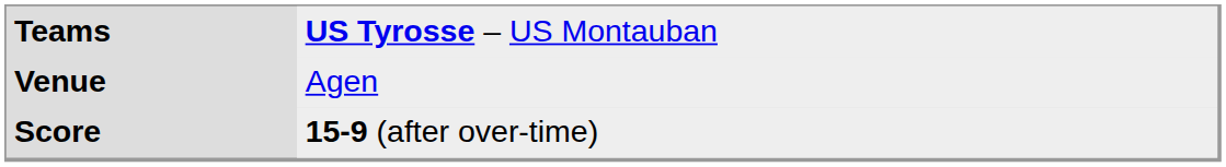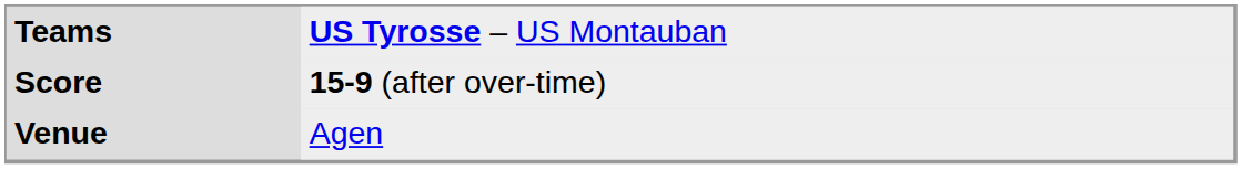rows swapped: Score <-> Venue
